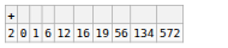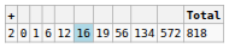+ column: Total | 818
2 | column 6: no background -> lightblue background
